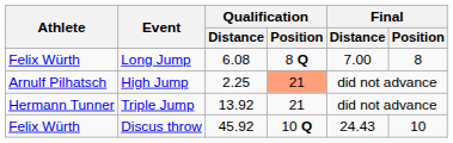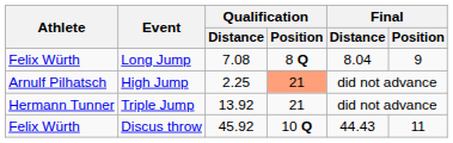Long Jump | Qualification / Distance: 6.08 -> 7.08
Long Jump | Final / Distance: 7.00 -> 8.04
Long Jump | Final / Position: 8 -> 9
Discus throw | Final / Distance: 24.43 -> 44.43
Discus throw | Final / Position: 10 -> 11
